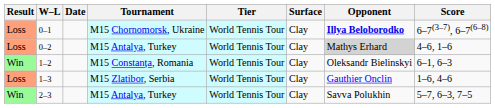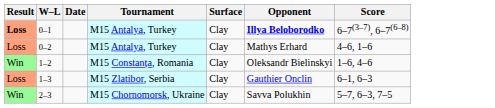- column: Tier | World Tennis Tour | World Tennis Tour | World Tennis Tour | World Tennis Tour | World Tennis Tour
0–1 | Result: normal -> bold
0–1 | Tournament: M15 Chornomorsk, Ukraine -> M15 Antalya, Turkey
0–2 | Opponent: lightgrey background -> no background
1–2 | Score: 6–1, 6–3 -> 1–6, 4–6
1–3 | Score: 1–6, 4–6 -> 6–1, 6–3
2–3 | Tournament: M15 Antalya, Turkey -> M15 Chornomorsk, Ukraine
